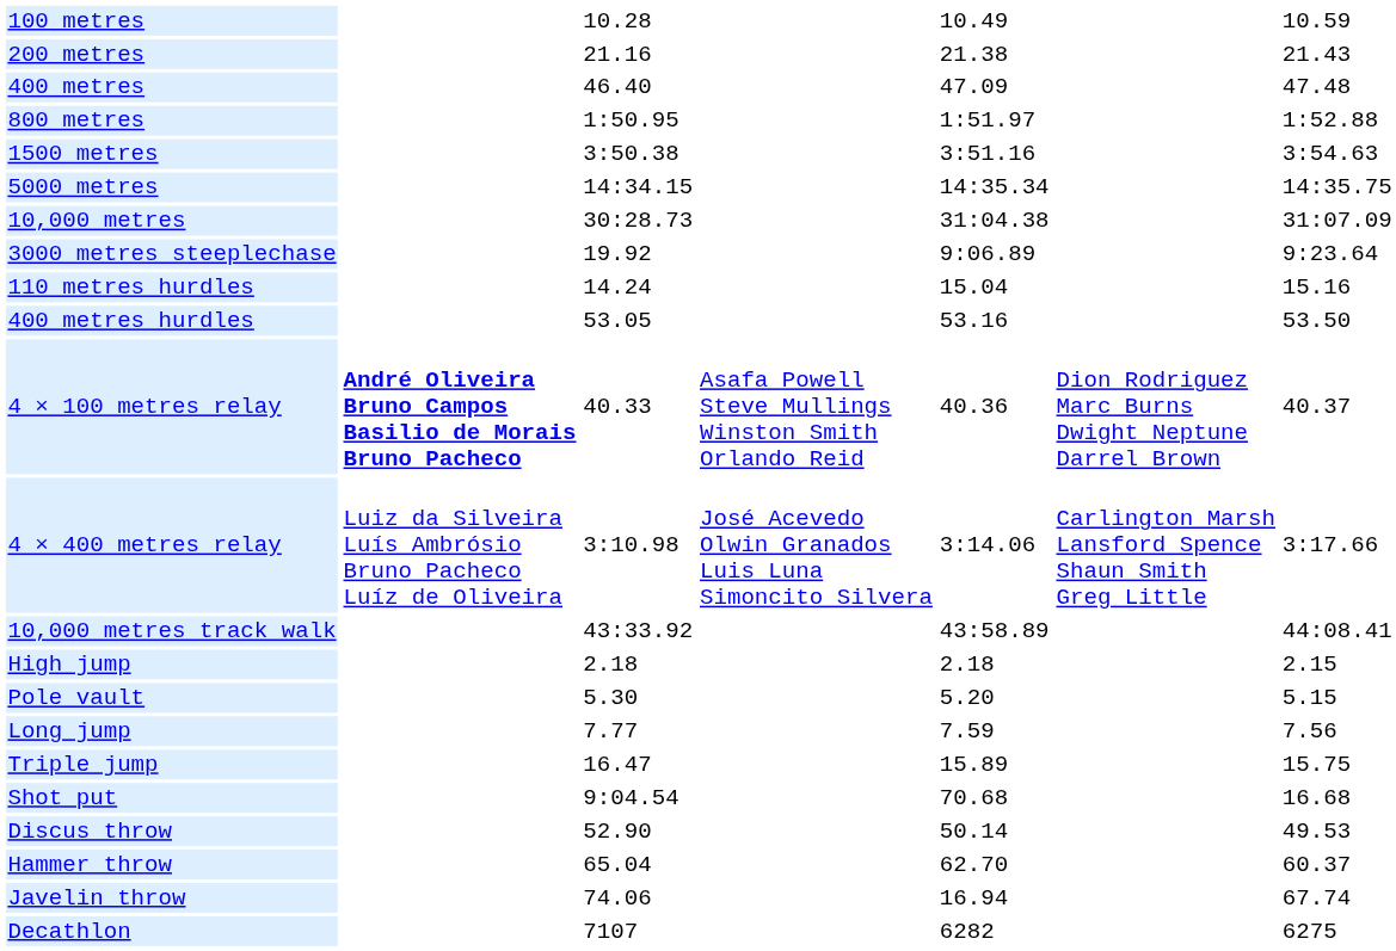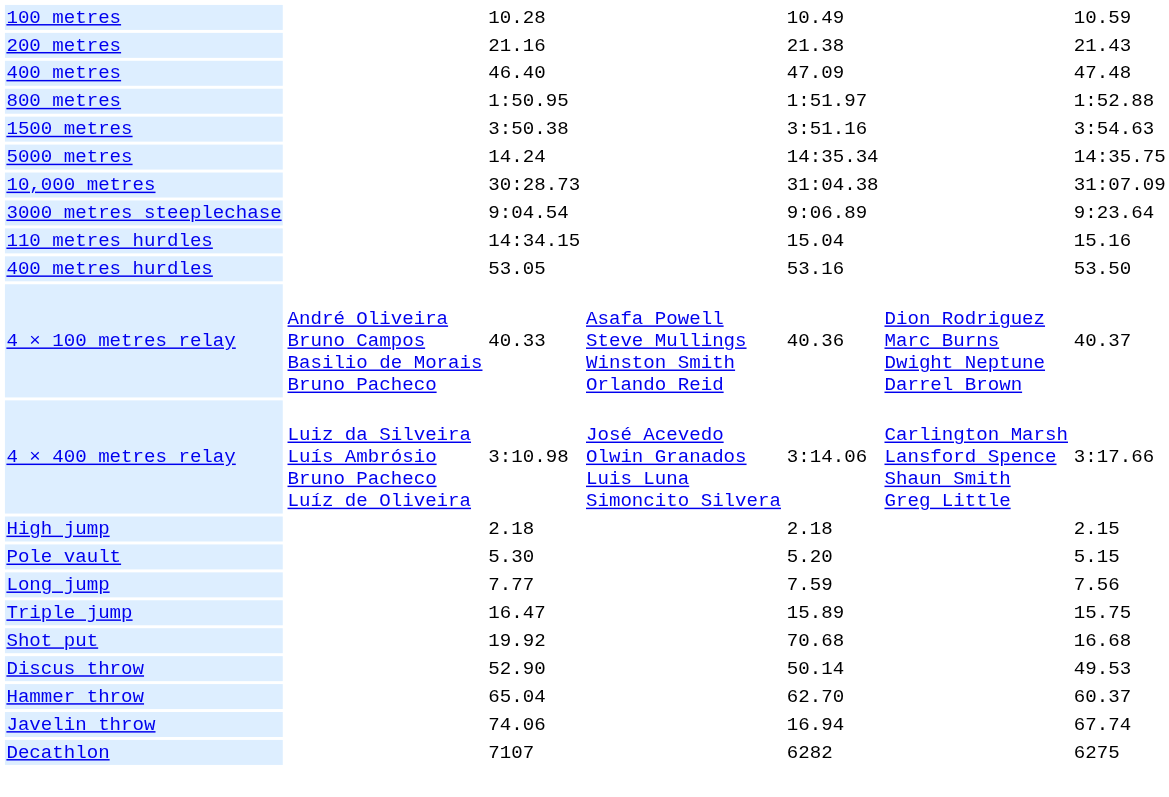5000 metres | column 3: 14:34.15 -> 14.24
3000 metres steeplechase | column 3: 19.92 -> 9:04.54
110 metres hurdles | column 3: 14.24 -> 14:34.15
4 × 100 metres relay | column 2: bold -> normal
- row: 10,000 metres track walk | 43:33.92 | 43:58.89 | 44:08.41
Shot put | column 3: 9:04.54 -> 19.92
